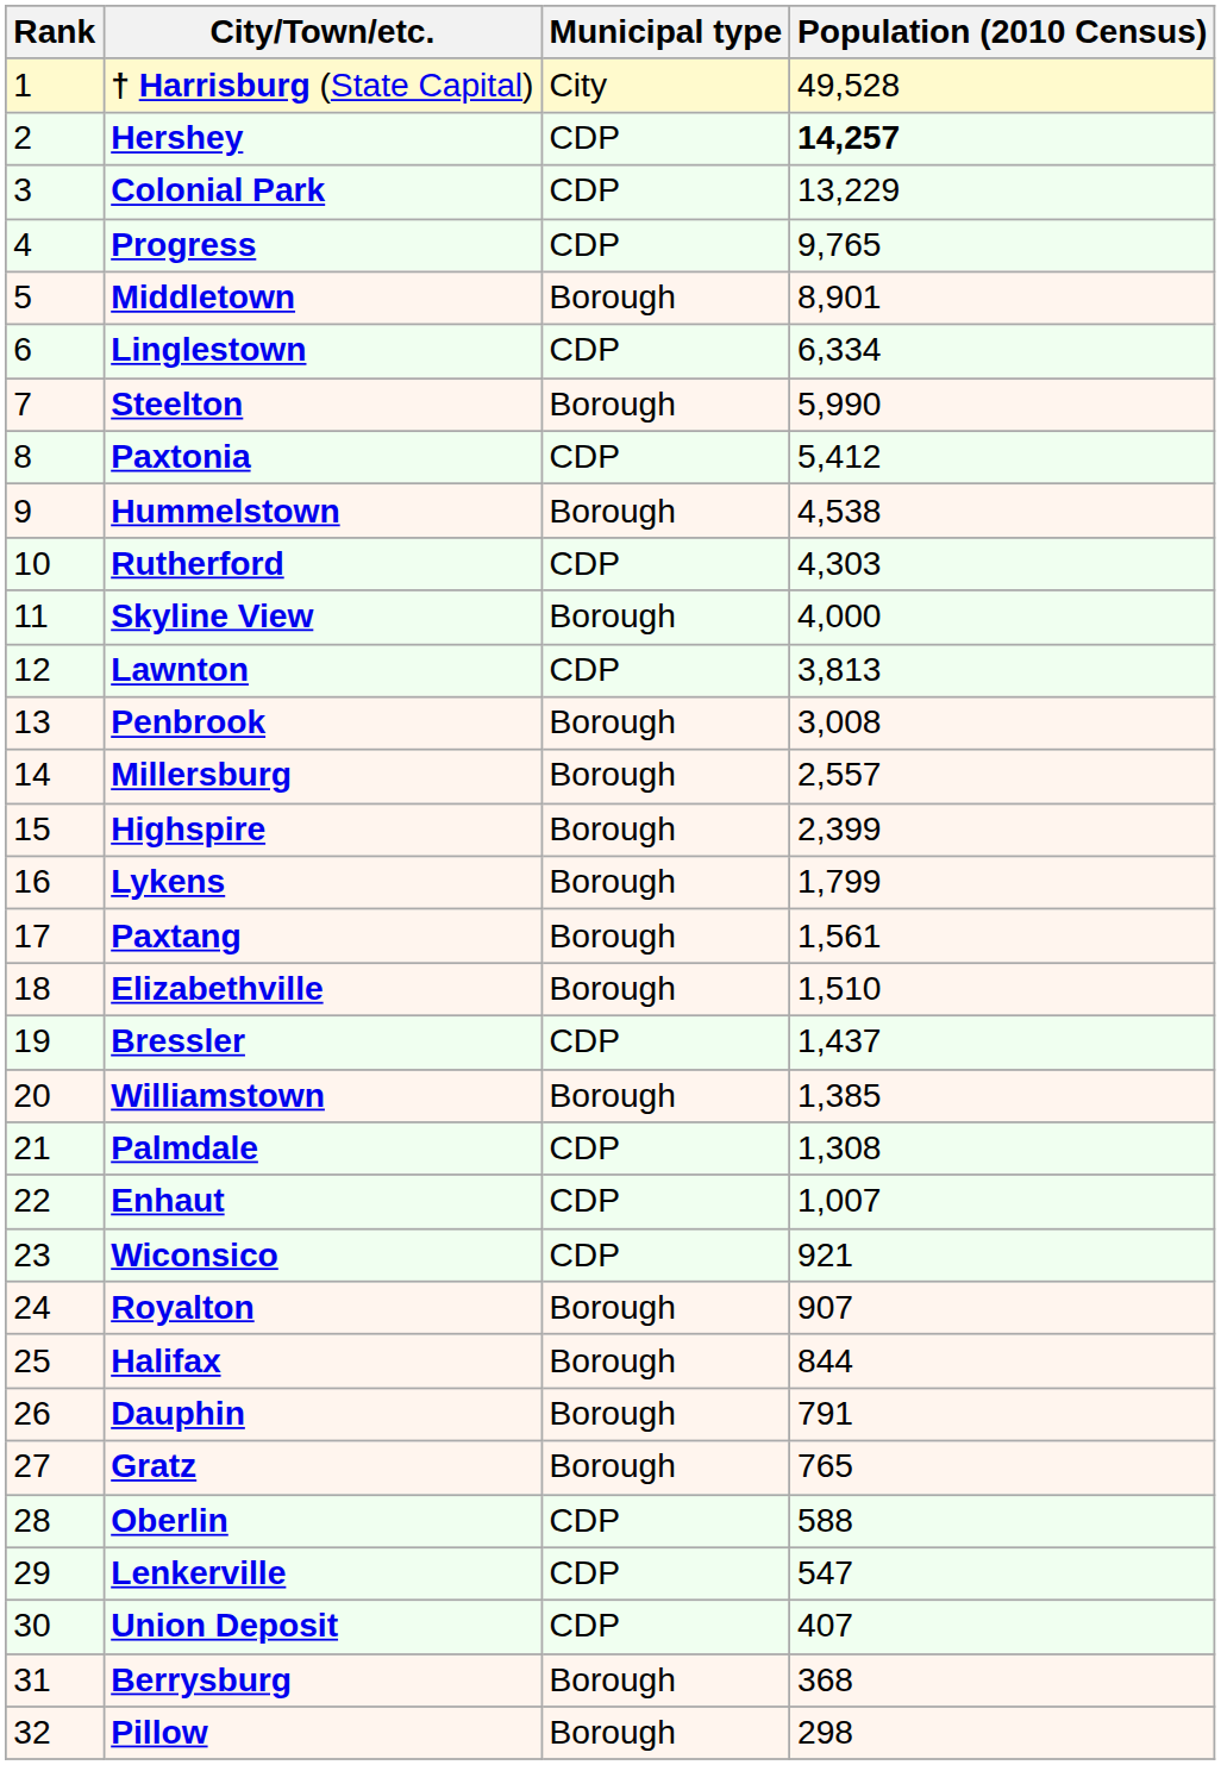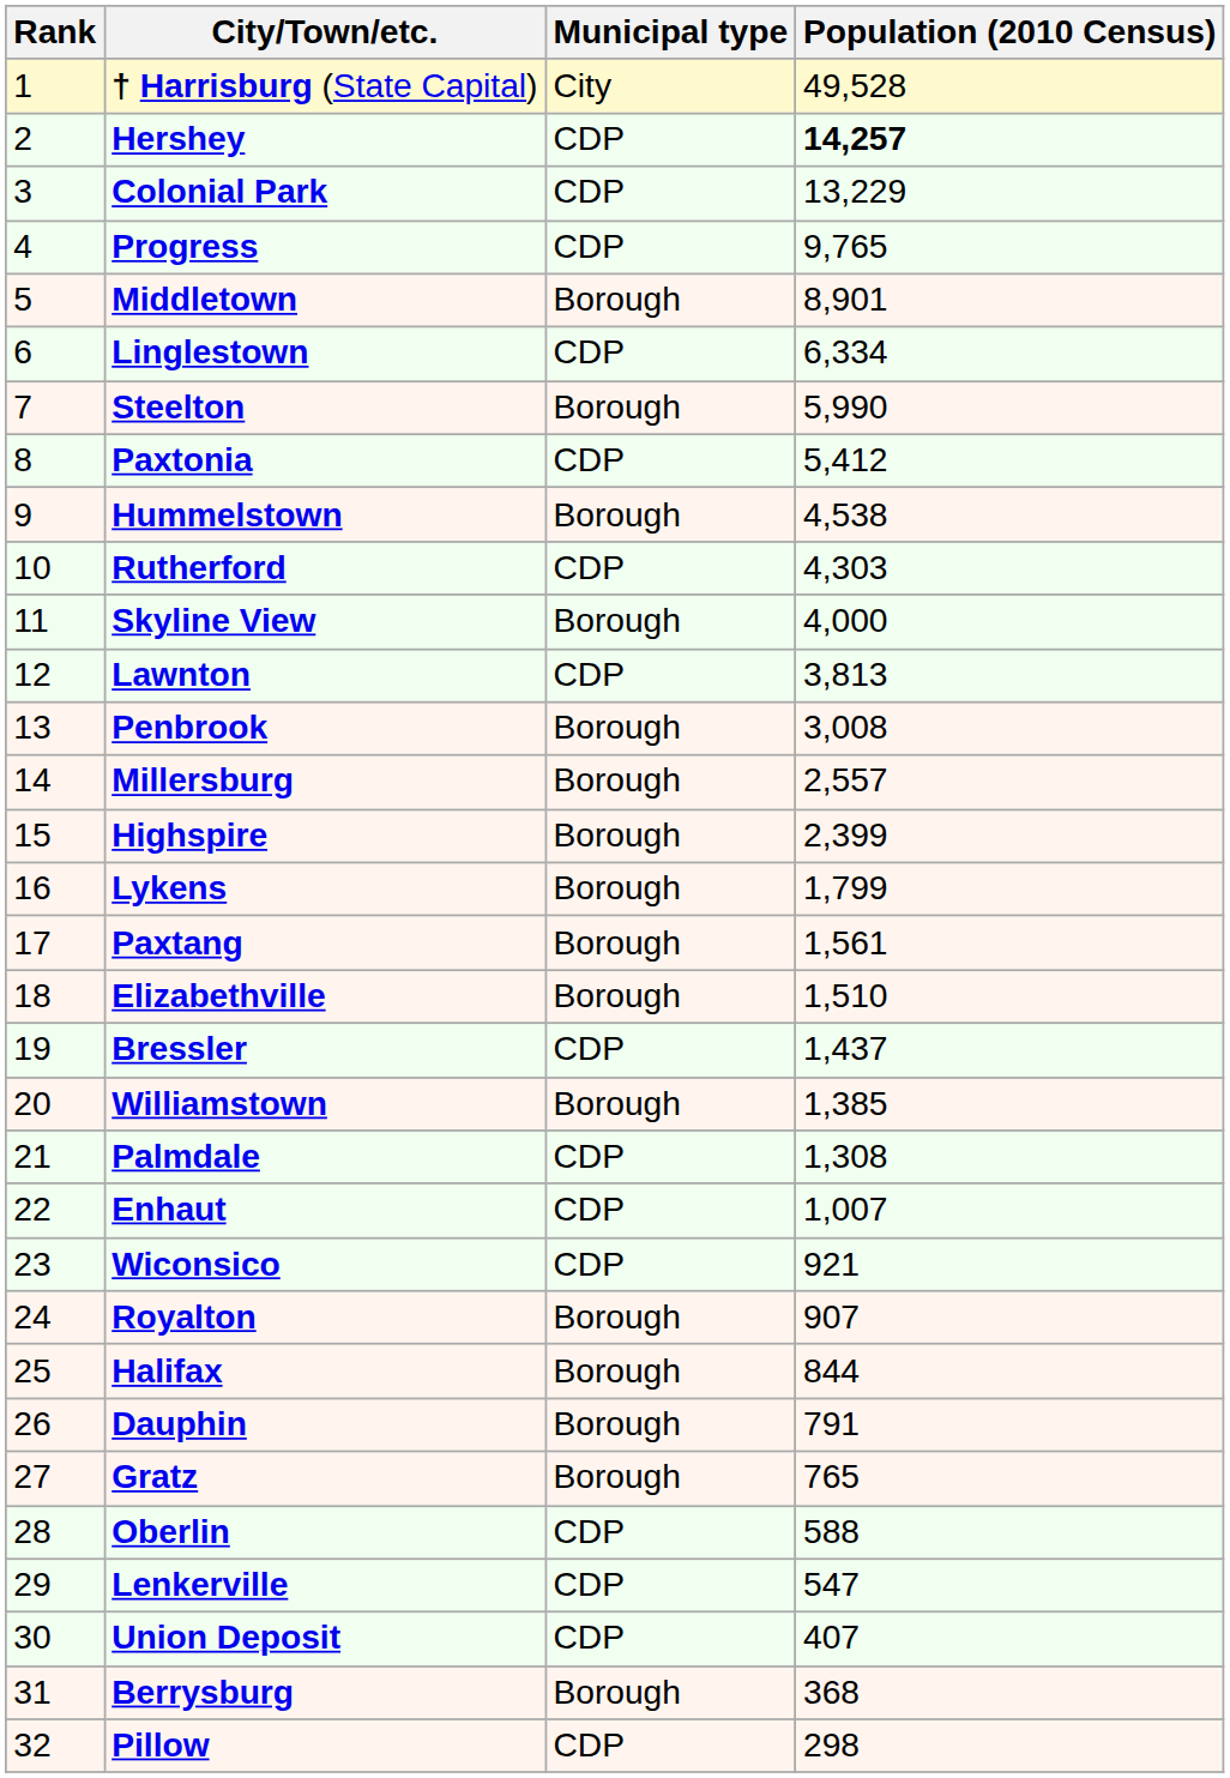Pillow | Municipal type: Borough -> CDP
